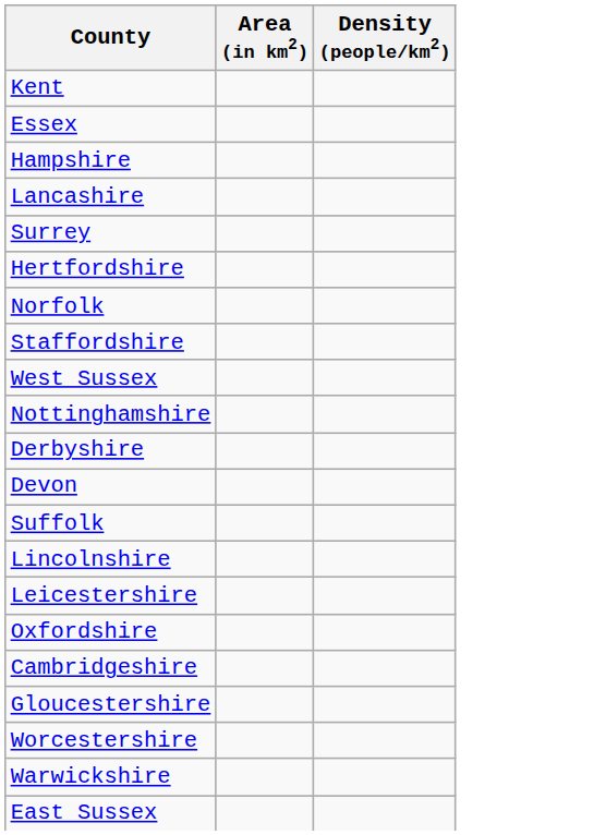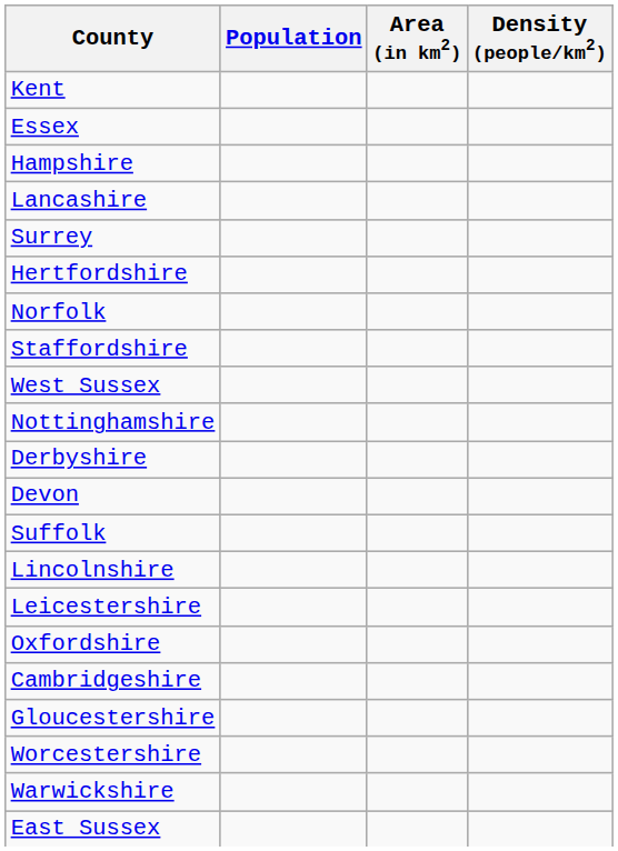+ column: Population
